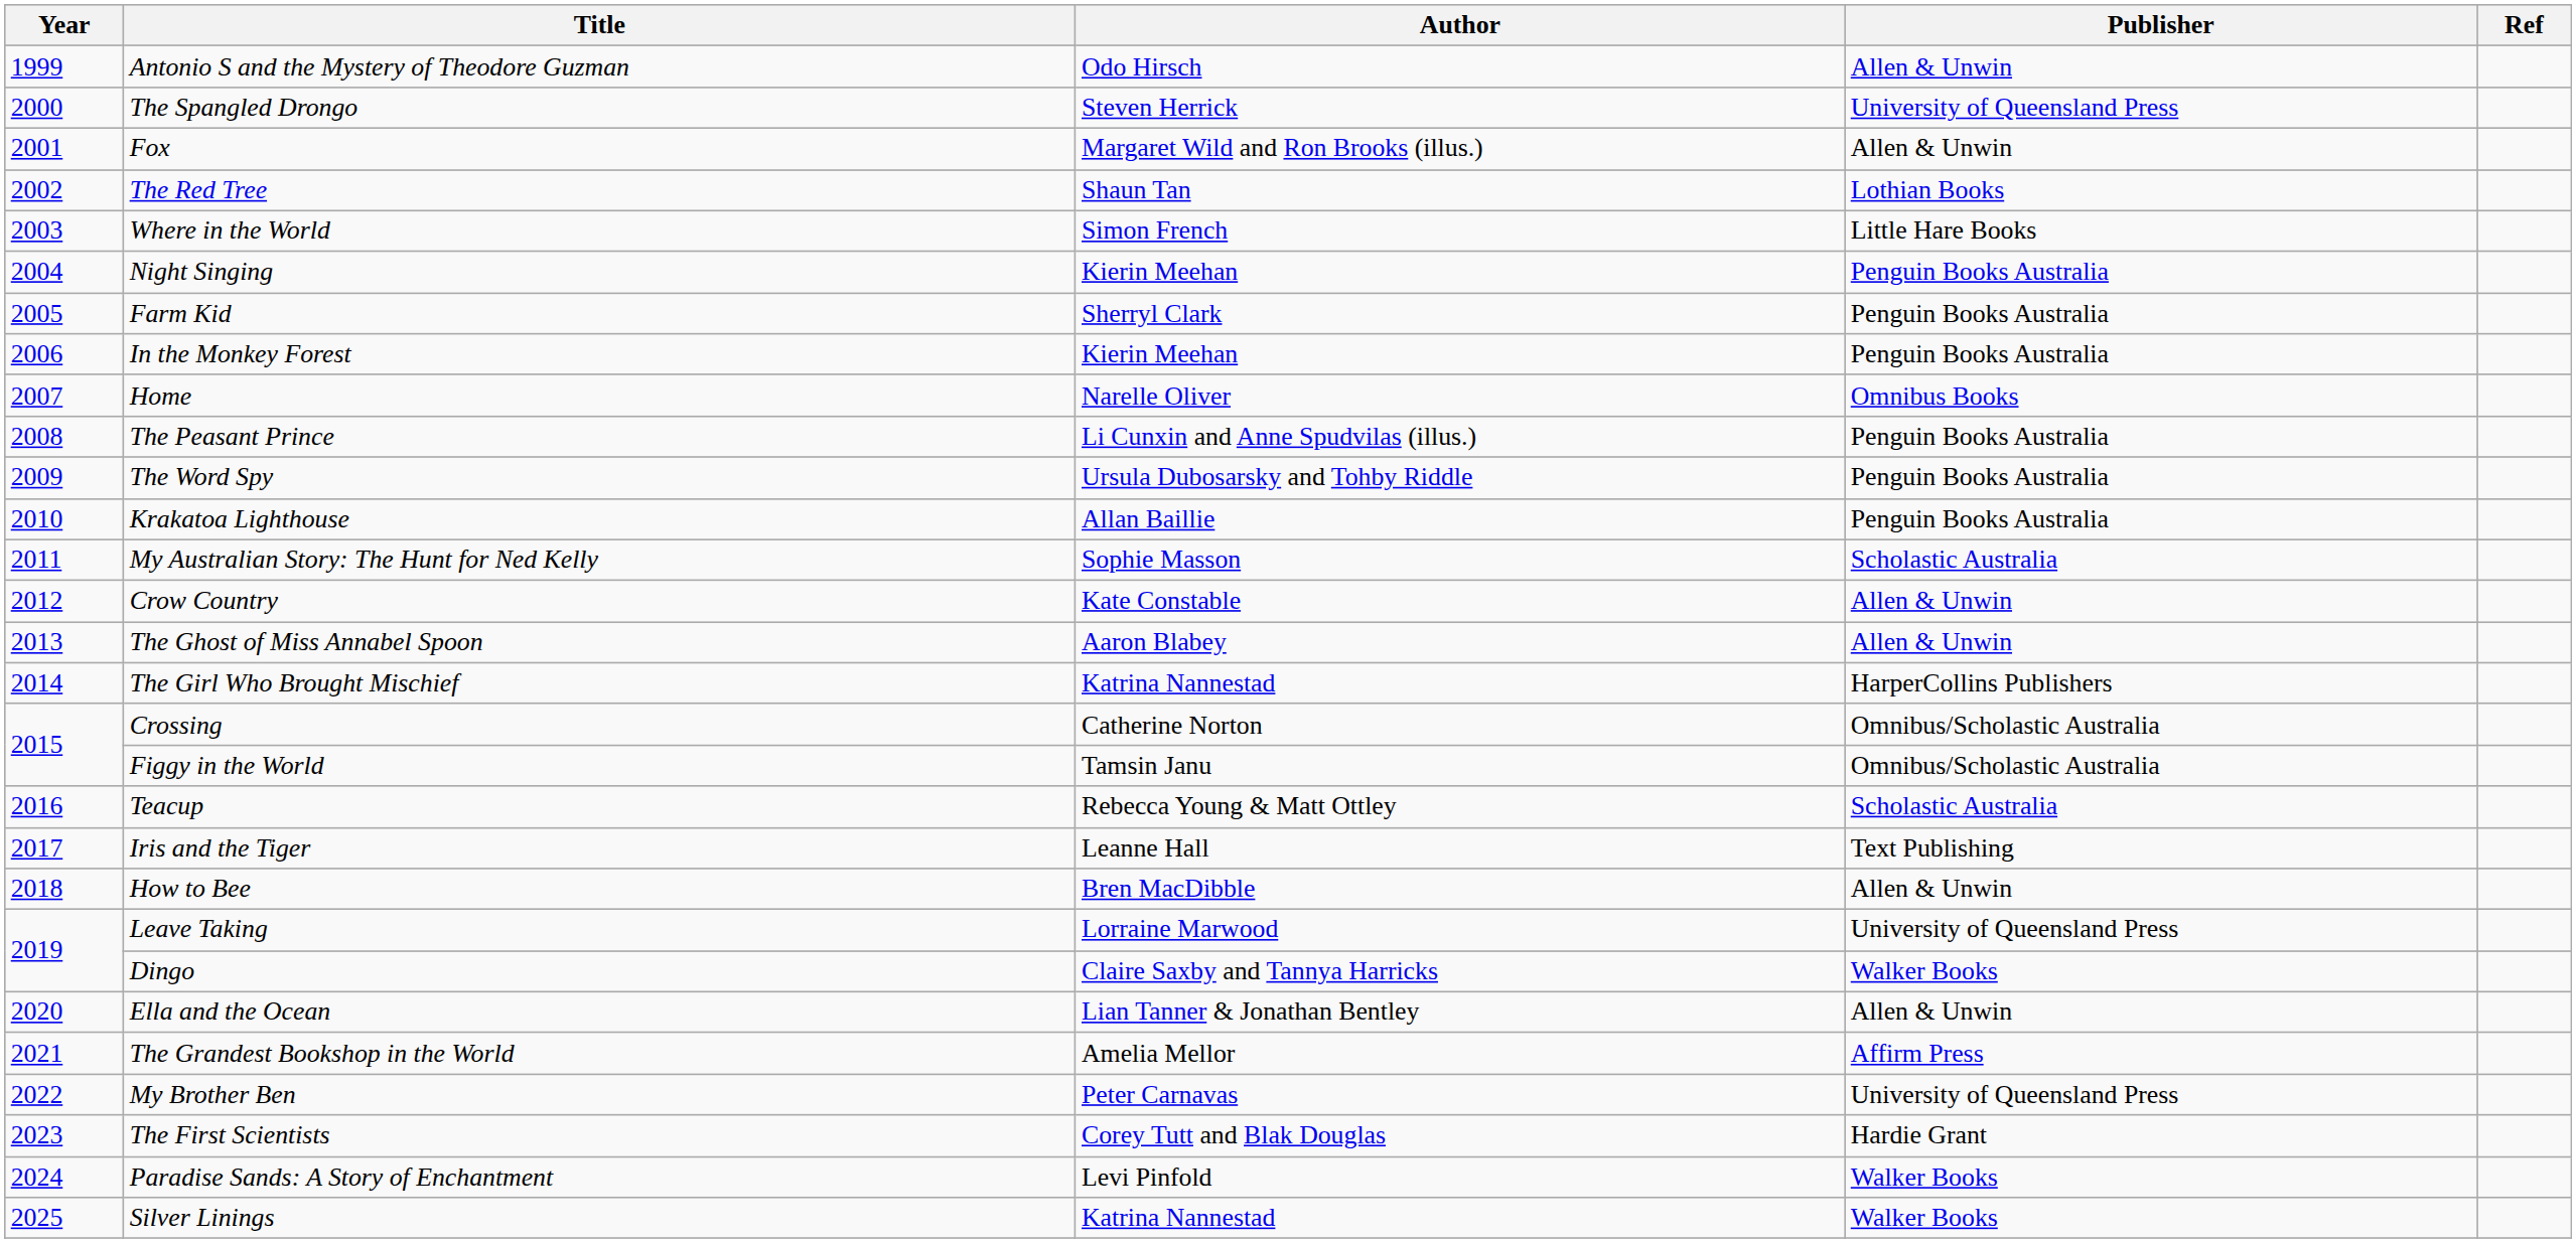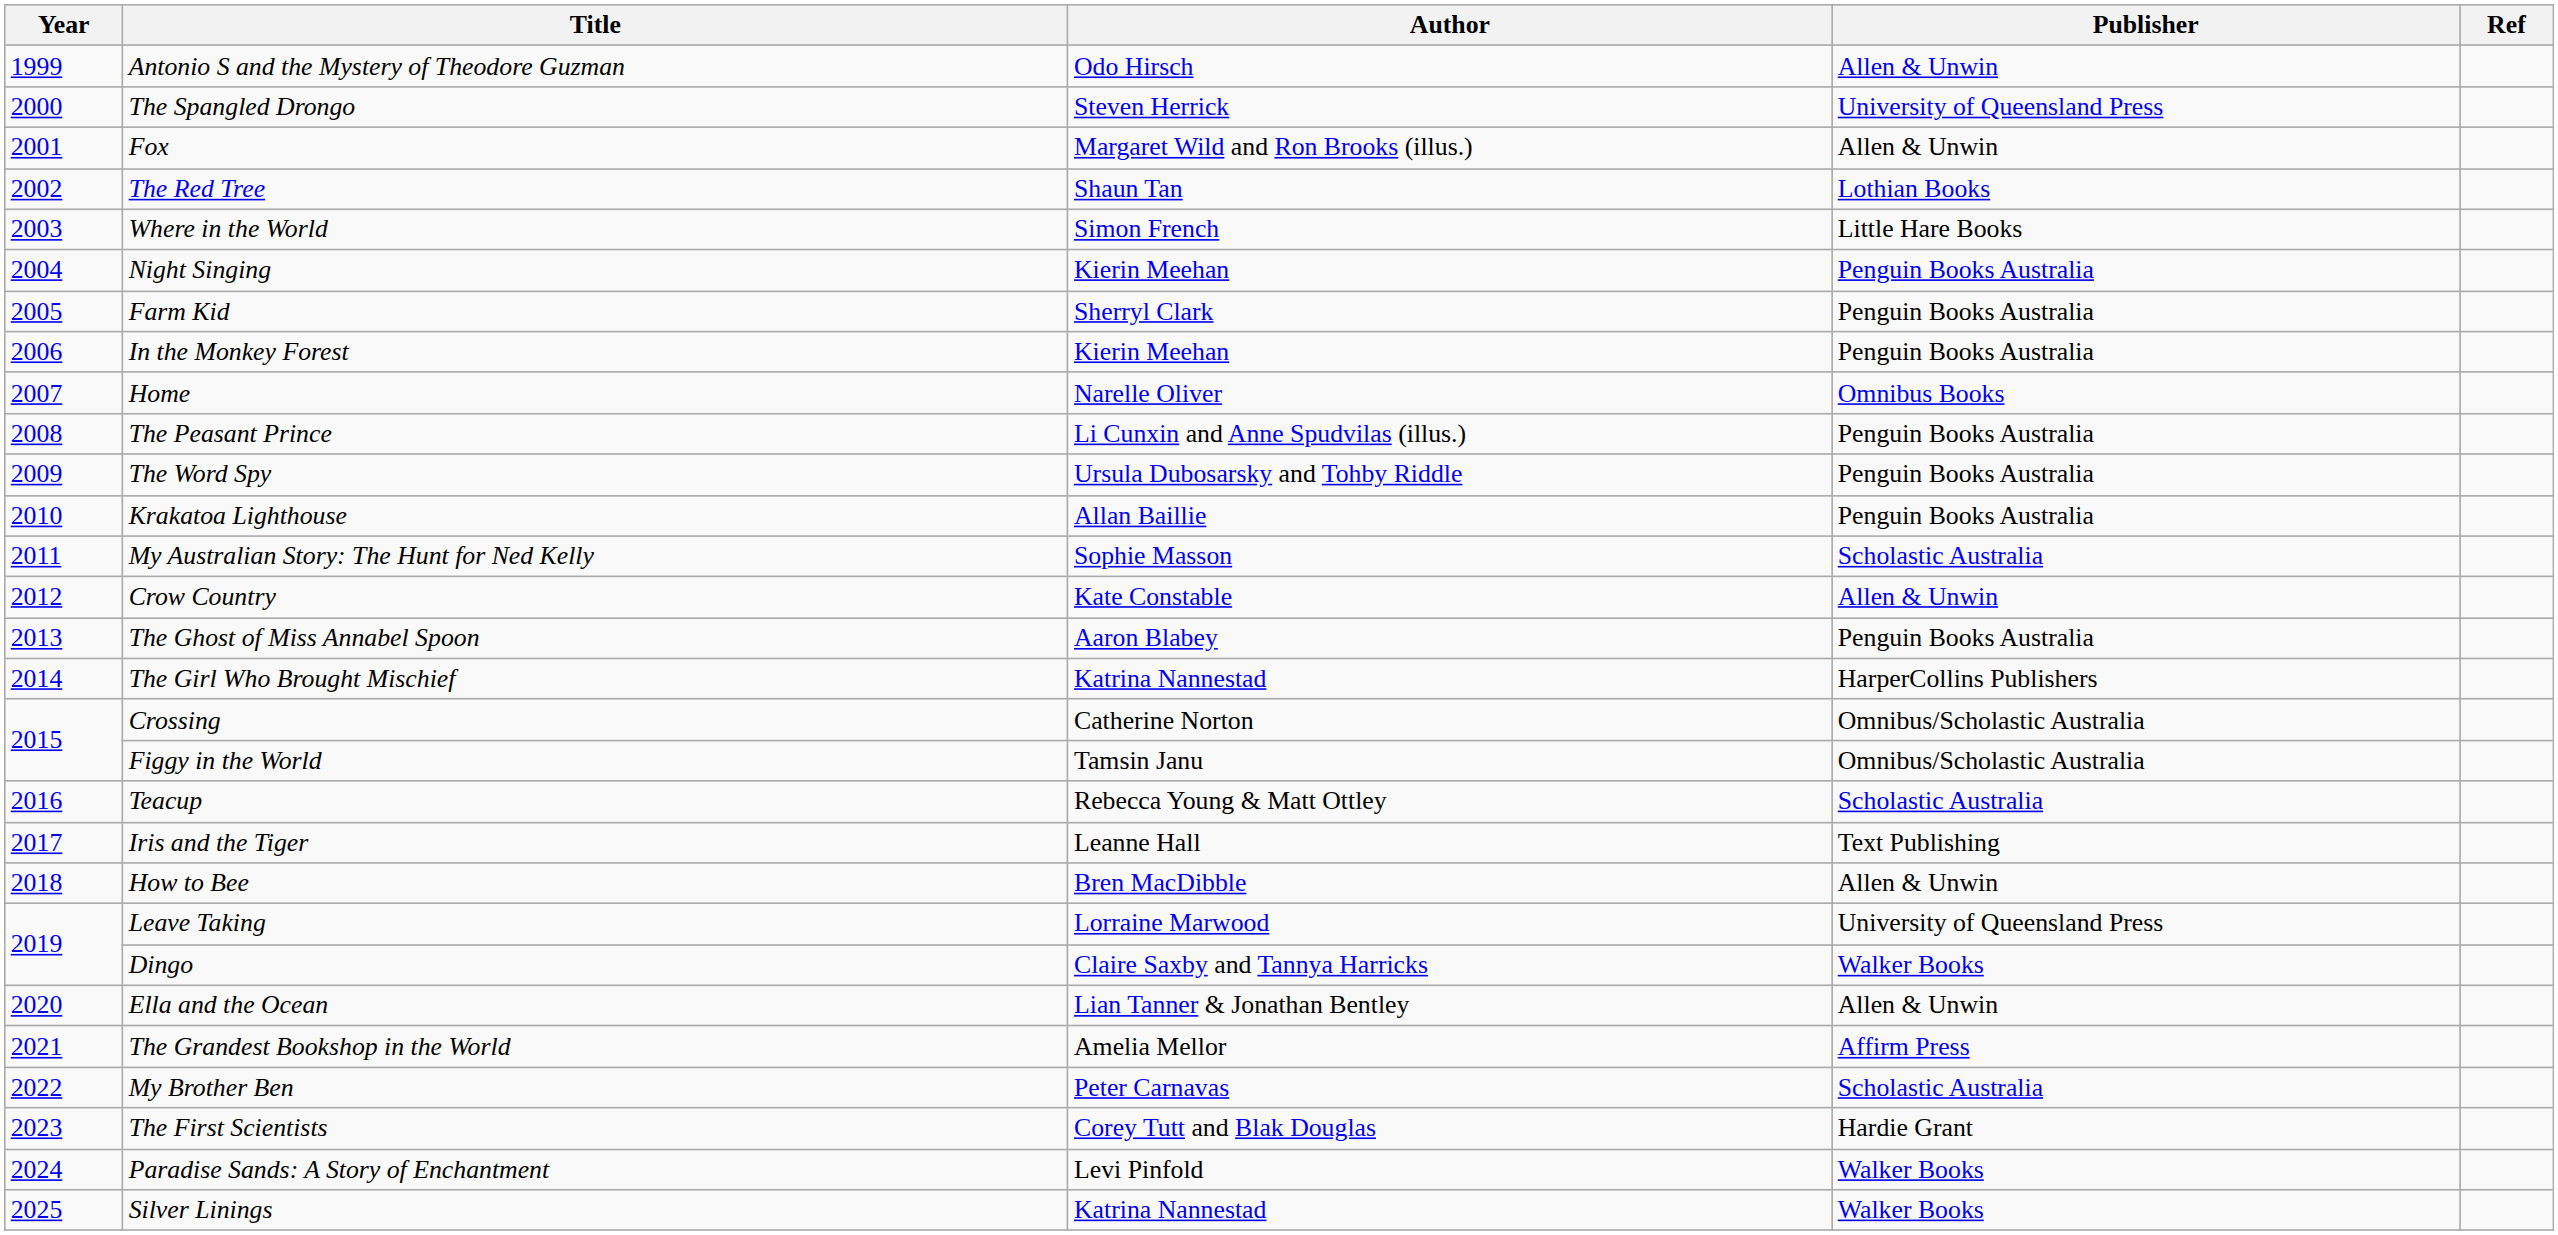The Ghost of Miss Annabel Spoon | Publisher: Allen & Unwin -> Penguin Books Australia
My Brother Ben | Publisher: University of Queensland Press -> Scholastic Australia
